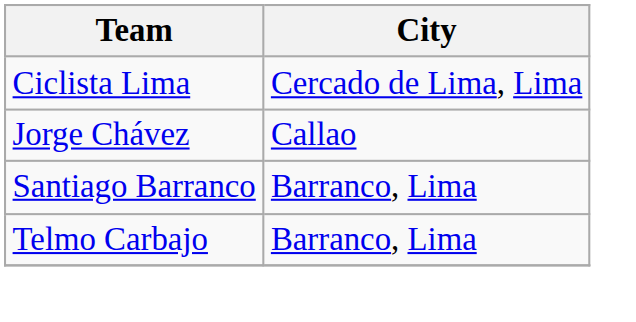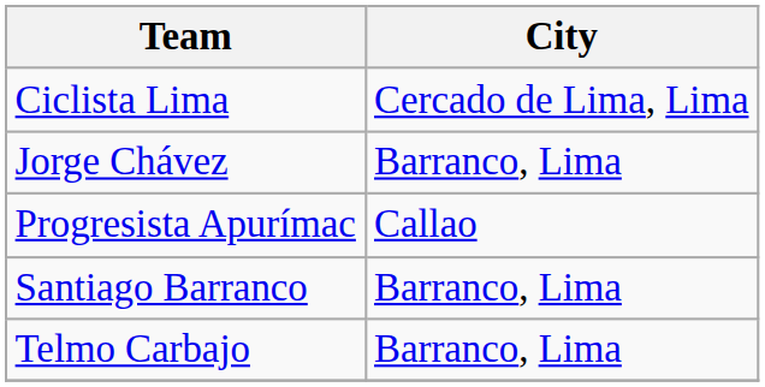Jorge Chávez | City: Callao -> Barranco, Lima
+ row: Progresista Apurímac | Callao
